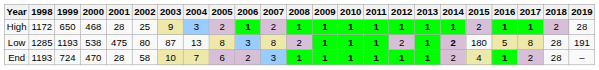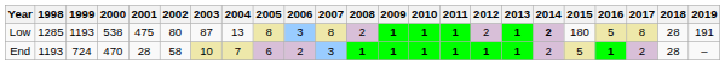- row: High | 1172 | 650 | 468 | 28 | 25 | 9 | 3 | 2 | 1 | 2 | 1 | 1 | 1 | 1 | 1 | 1 | 1 | 2 | 1 | 1 | 2 | 28
End | 2015: 4 -> 5
